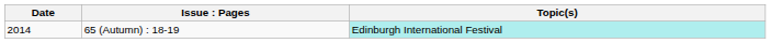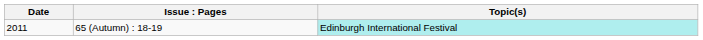65 (Autumn) : 18-19 | Date: 2014 -> 2011
